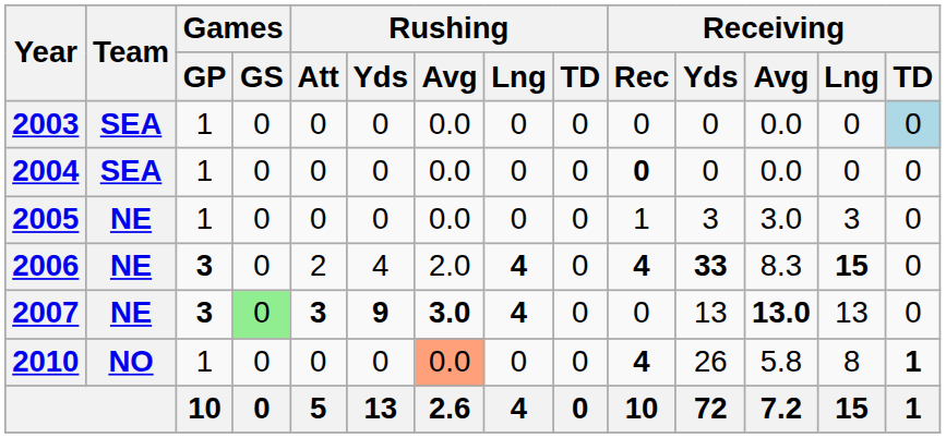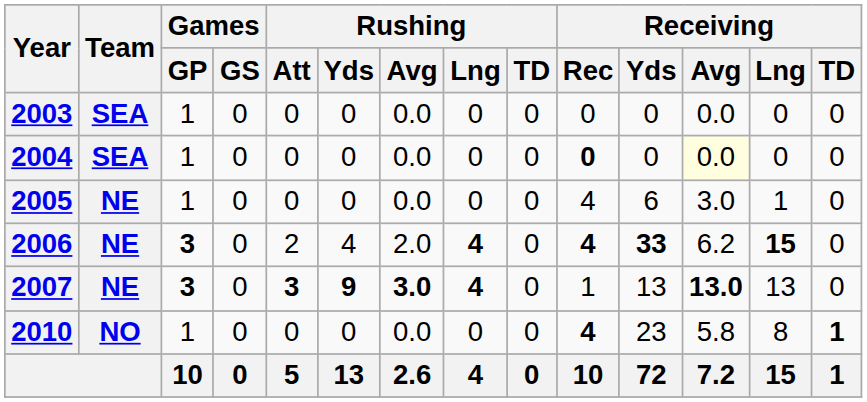2003 | Receiving / TD: lightblue background -> no background
2004 | Receiving / Avg: no background -> lightyellow background
2005 | Receiving / Rec: 1 -> 4
2005 | Receiving / Yds: 3 -> 6
2005 | Receiving / Lng: 3 -> 1
2006 | Receiving / Avg: 8.3 -> 6.2
2007 | Games / GS: lightgreen background -> no background
2007 | Receiving / Rec: 0 -> 1
2010 | Rushing / Avg: lightsalmon background -> no background
2010 | Receiving / Yds: 26 -> 23
